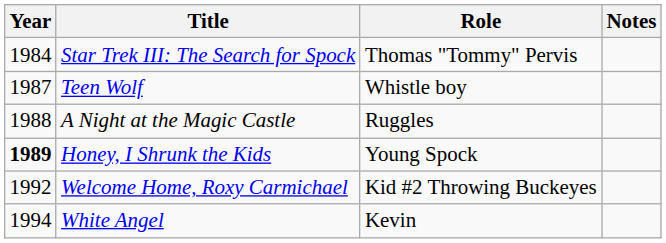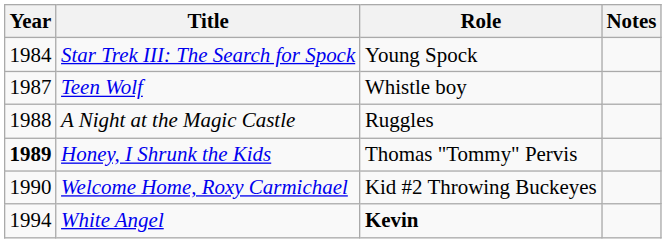Star Trek III: The Search for Spock | Role: Thomas "Tommy" Pervis -> Young Spock
Honey, I Shrunk the Kids | Role: Young Spock -> Thomas "Tommy" Pervis
Welcome Home, Roxy Carmichael | Year: 1992 -> 1990
White Angel | Role: normal -> bold
